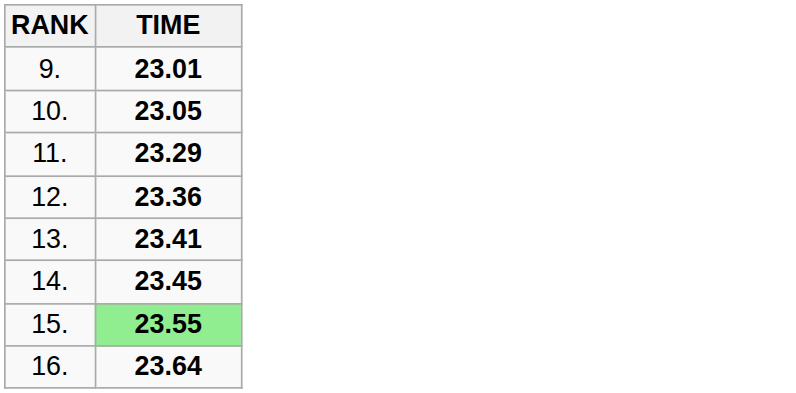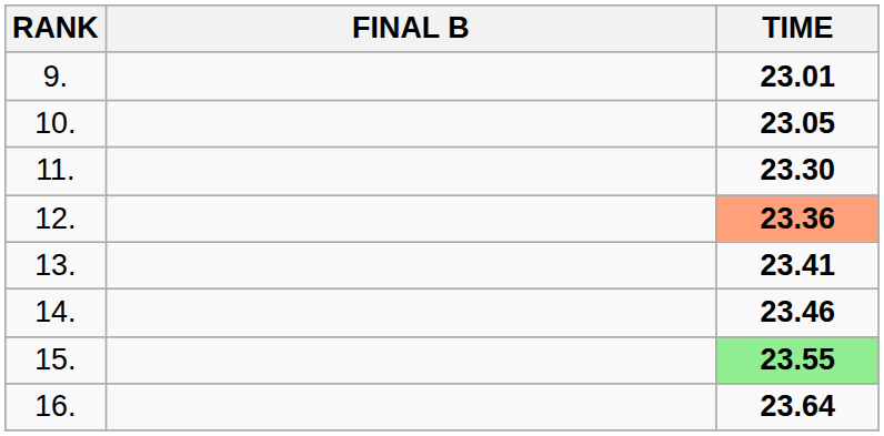+ column: FINAL B
11. | TIME: 23.29 -> 23.30
12. | TIME: no background -> lightsalmon background
14. | TIME: 23.45 -> 23.46
